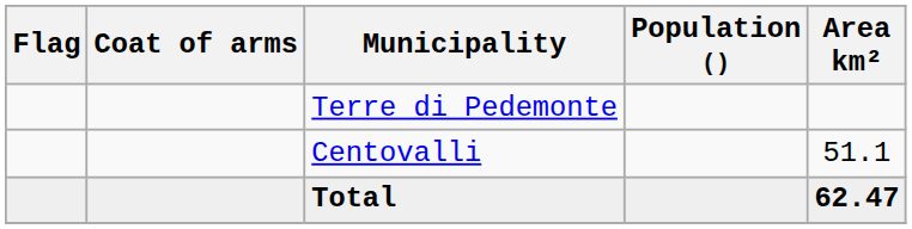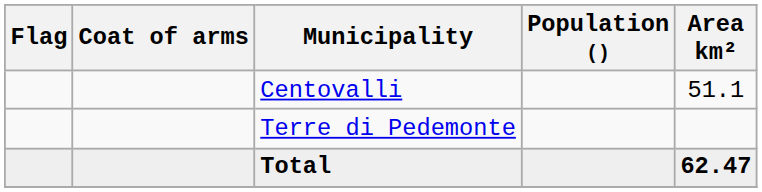rows swapped: Centovalli <-> Terre di Pedemonte
